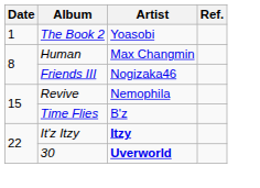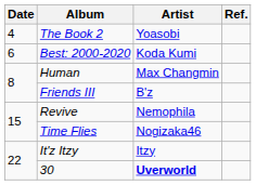The Book 2 | Date: 1 -> 4
+ row: 6 | Best: 2000-2020 | Koda Kumi
Friends III | Artist: Nogizaka46 -> B'z
Time Flies | Artist: B'z -> Nogizaka46
It'z Itzy | Artist: bold -> normal
